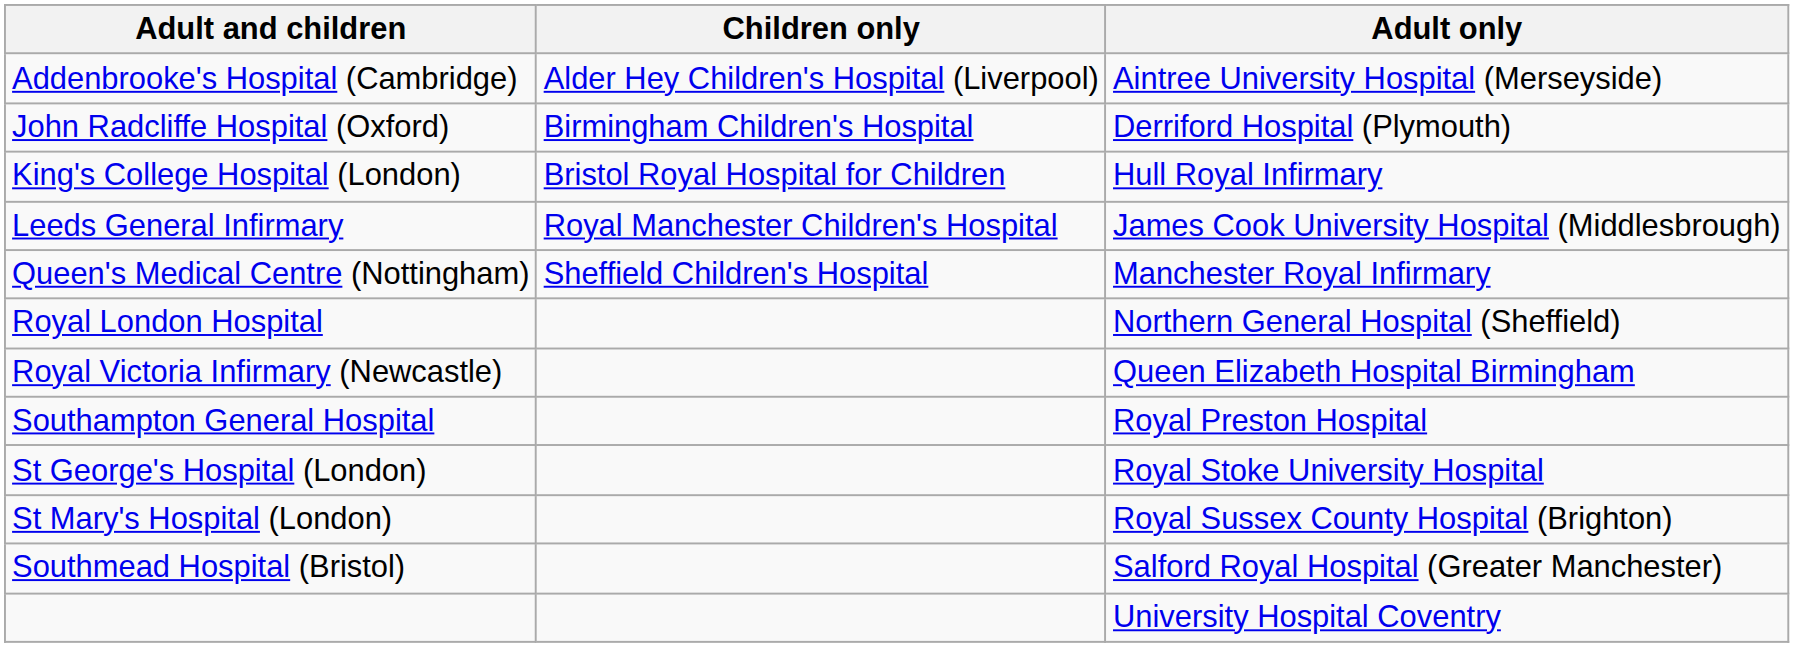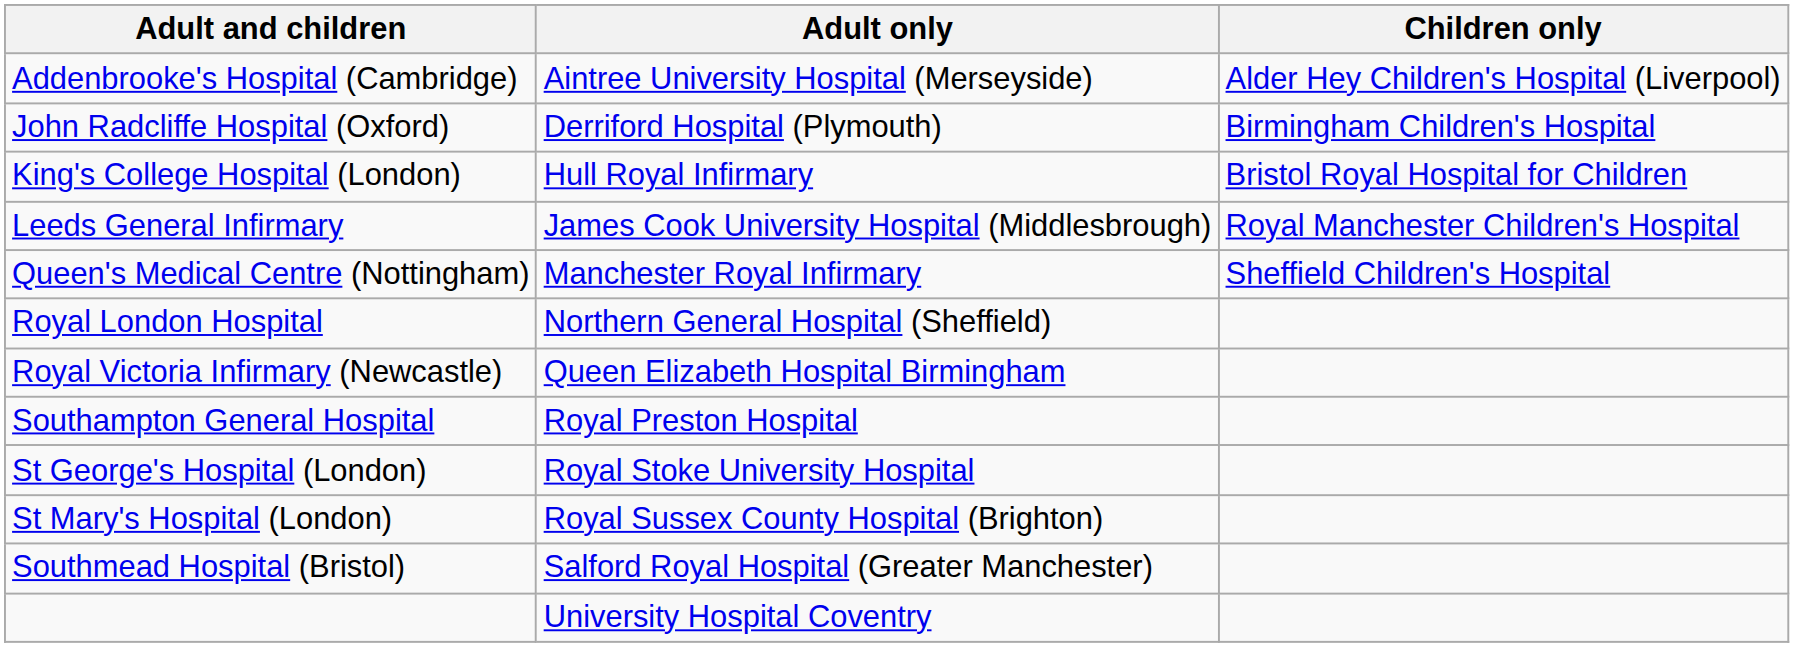columns swapped: Adult only <-> Children only
